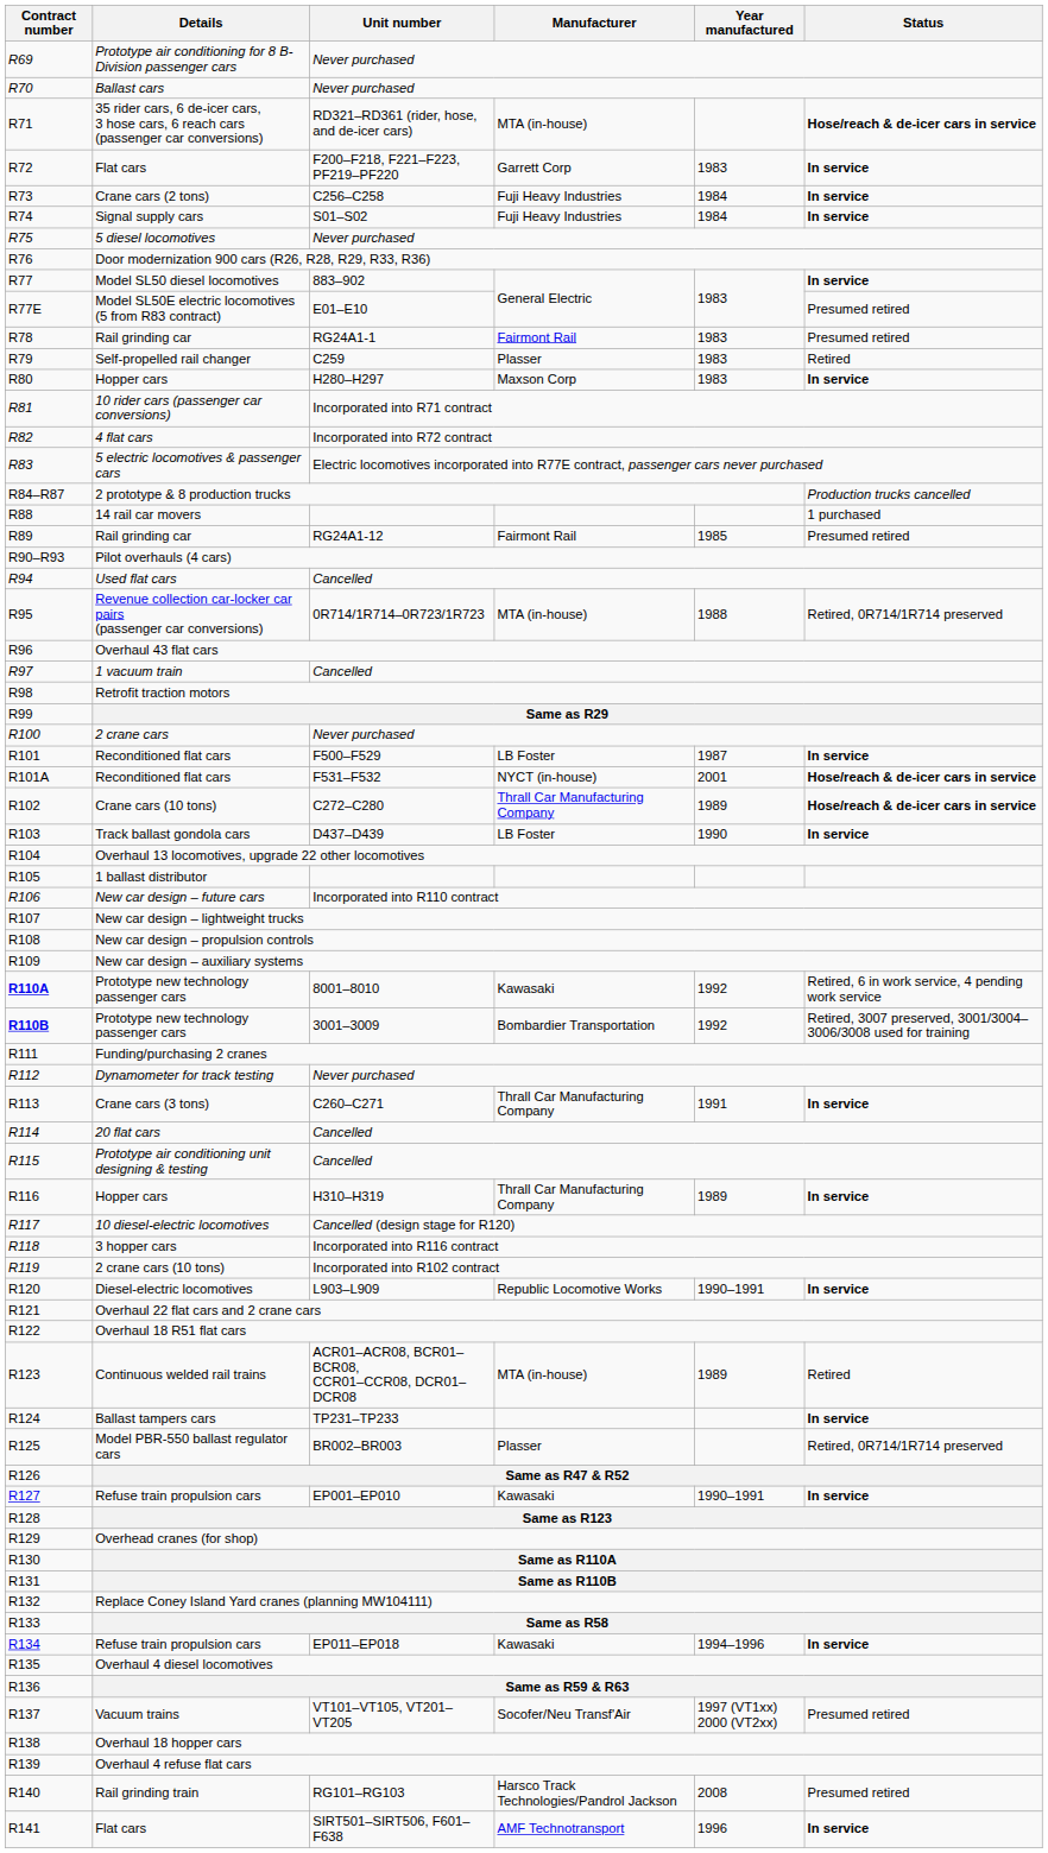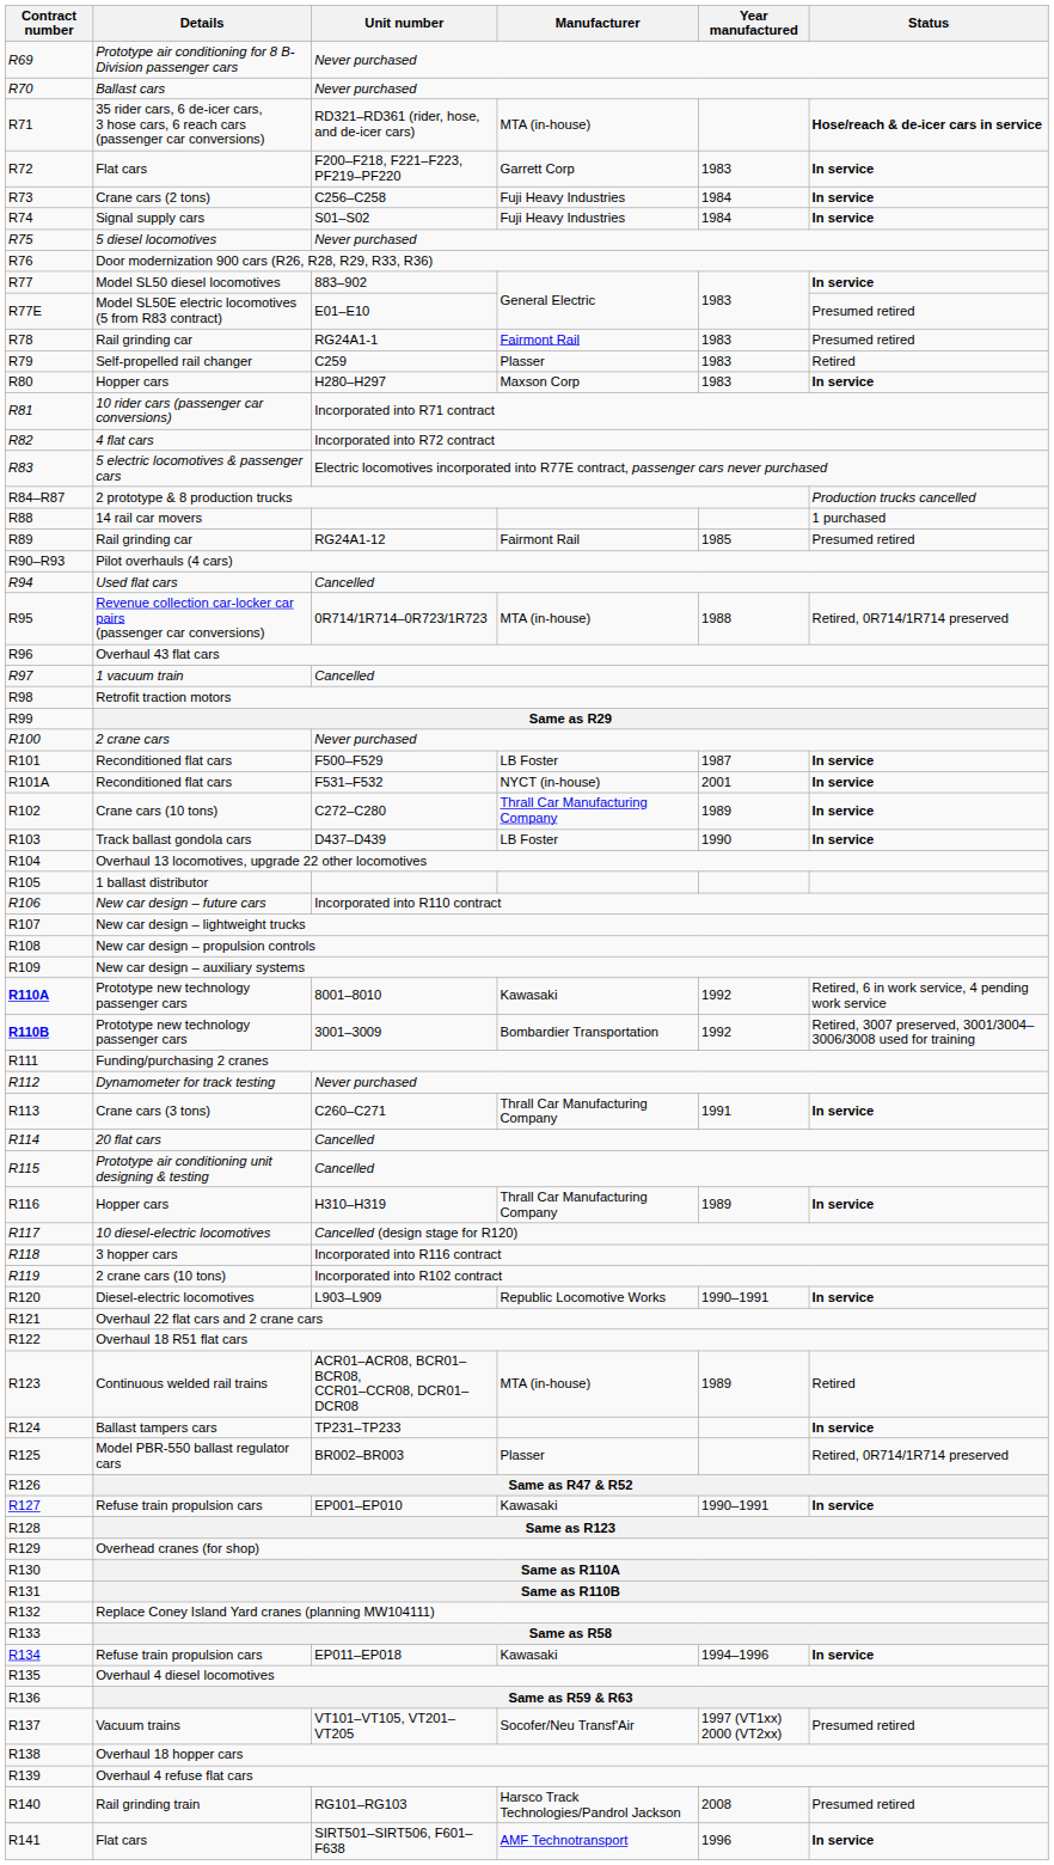R101A / Reconditioned flat cars | Status: Hose/reach & de-icer cars in service -> In service
Crane cars (10 tons) | Status: Hose/reach & de-icer cars in service -> In service
